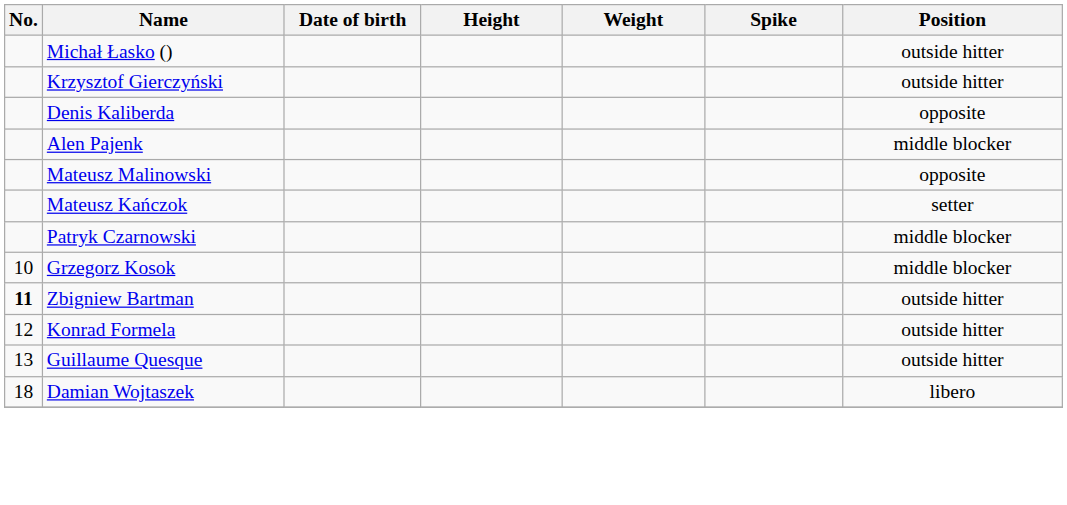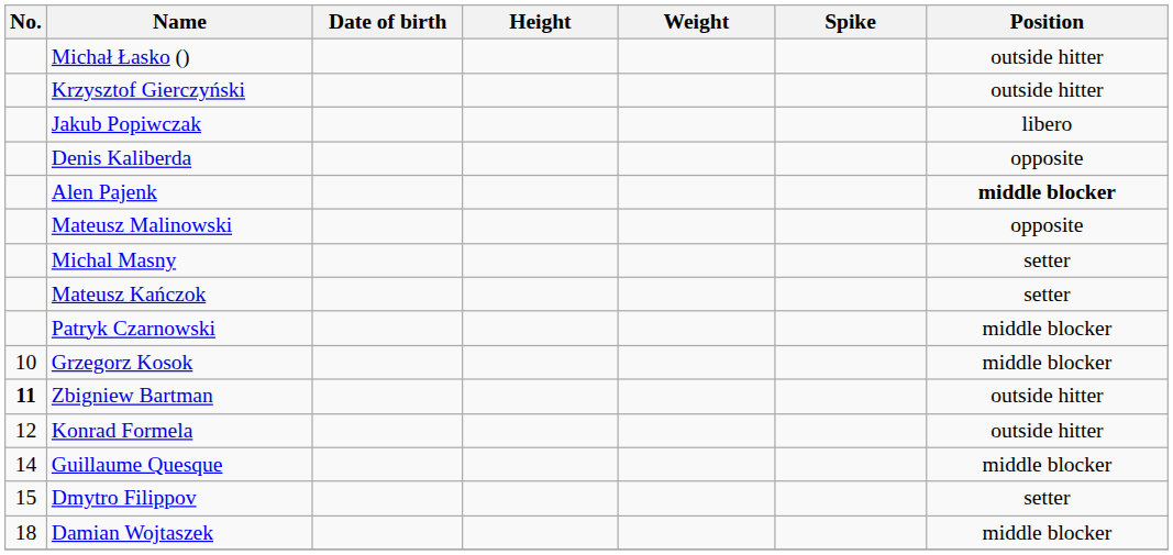+ row: Jakub Popiwczak | libero
Alen Pajenk | Position: normal -> bold
+ row: Michal Masny | setter
Guillaume Quesque | No.: 13 -> 14
Guillaume Quesque | Position: outside hitter -> middle blocker
+ row: 15 | Dmytro Filippov | setter
Damian Wojtaszek | Position: libero -> middle blocker
